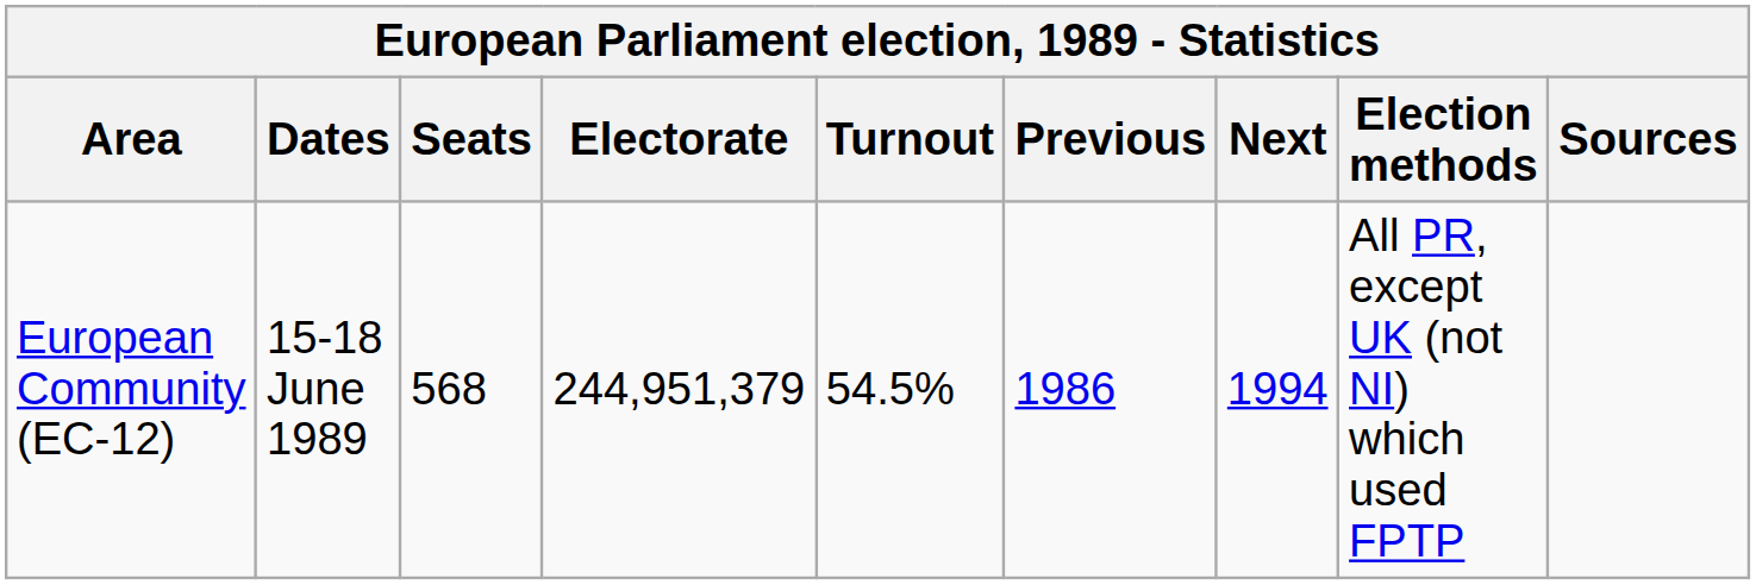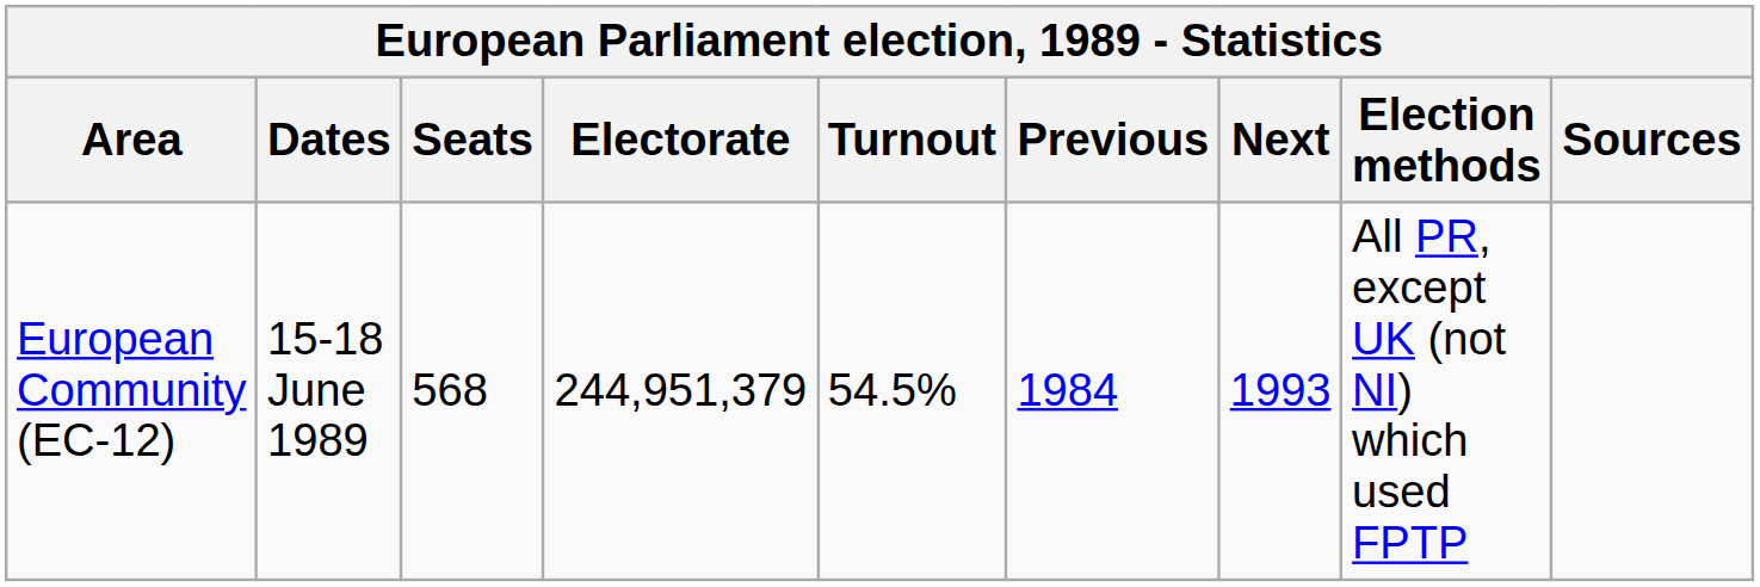European Community (EC-12) | Previous: 1986 -> 1984
European Community (EC-12) | Next: 1994 -> 1993
